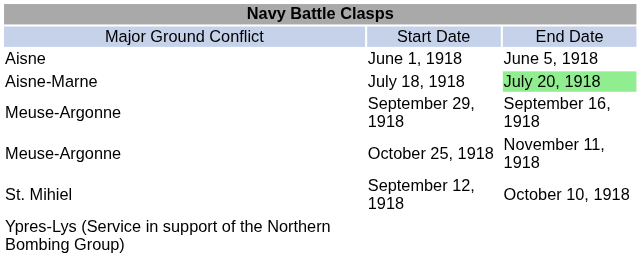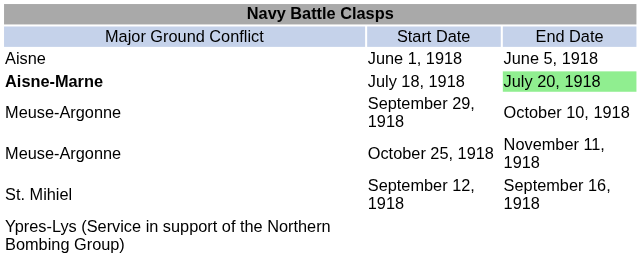July 18, 1918 | column 1: normal -> bold
September 29, 1918 | column 3: September 16, 1918 -> October 10, 1918
September 12, 1918 | column 3: October 10, 1918 -> September 16, 1918
